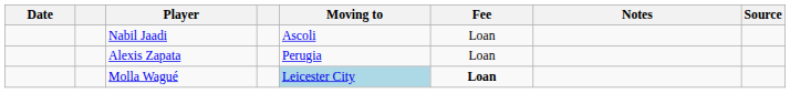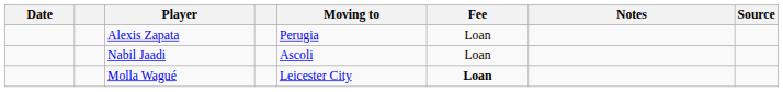rows swapped: Nabil Jaadi <-> Alexis Zapata
Molla Wagué | Moving to: lightblue background -> no background
